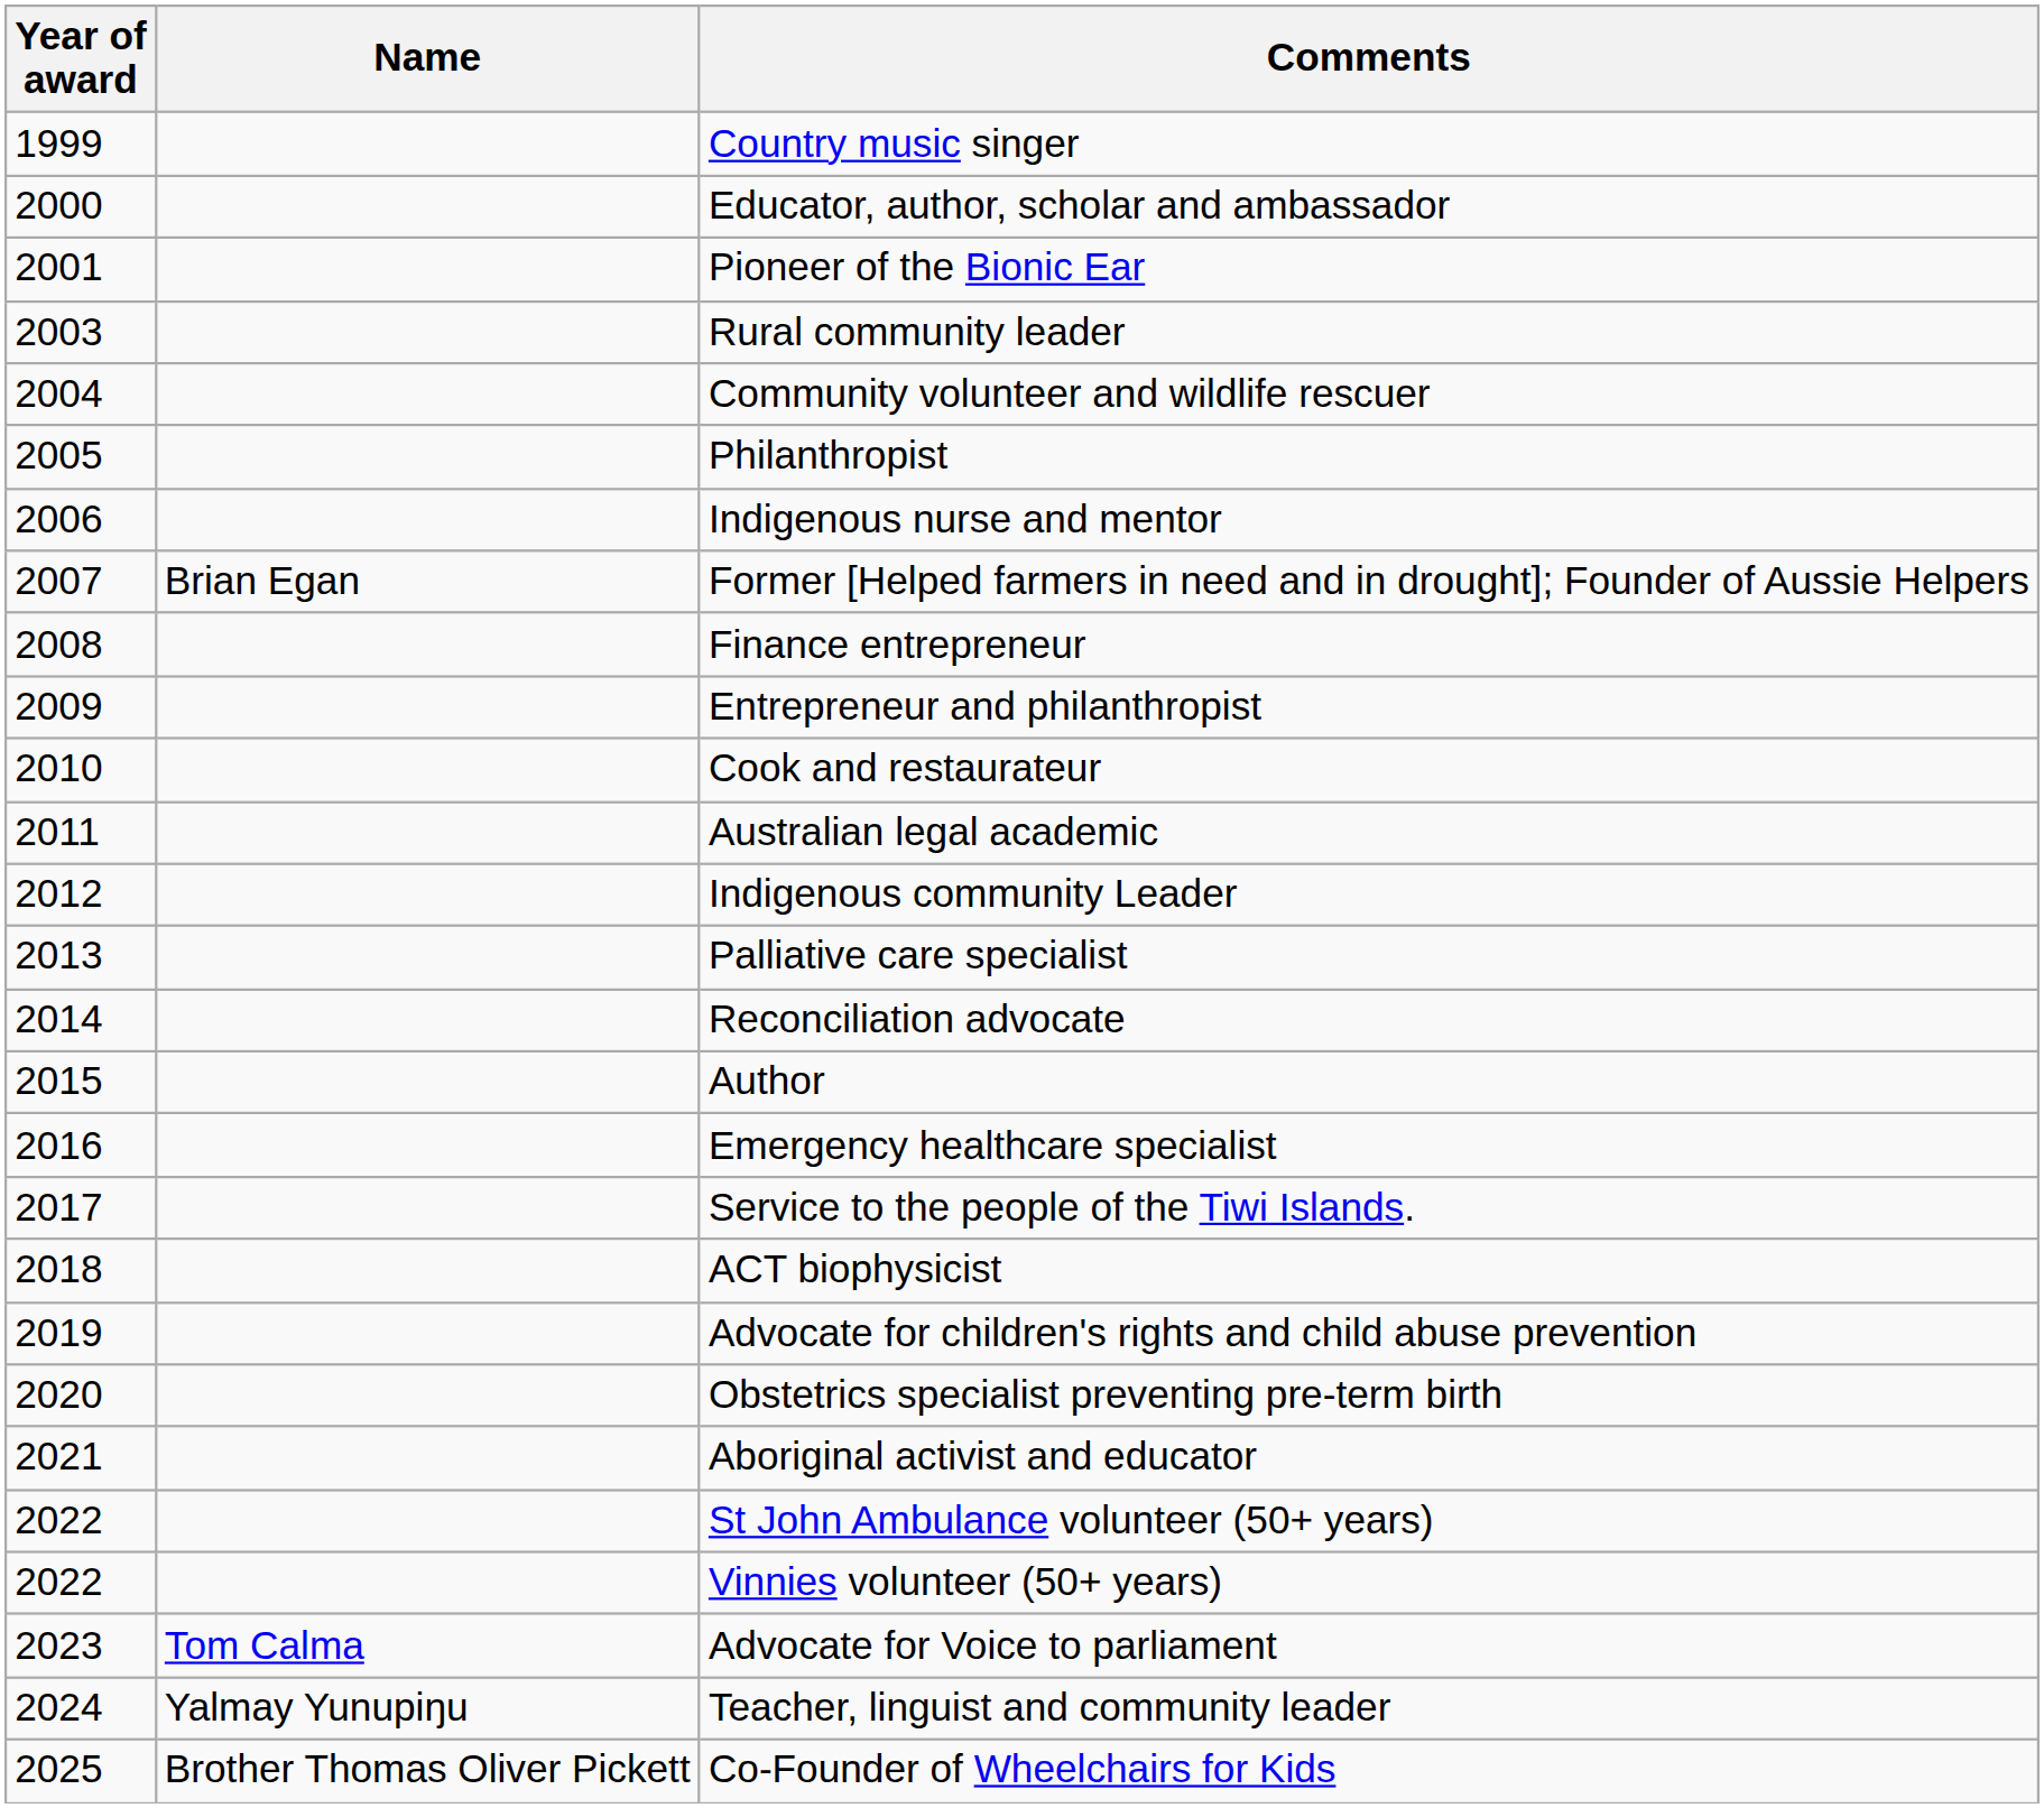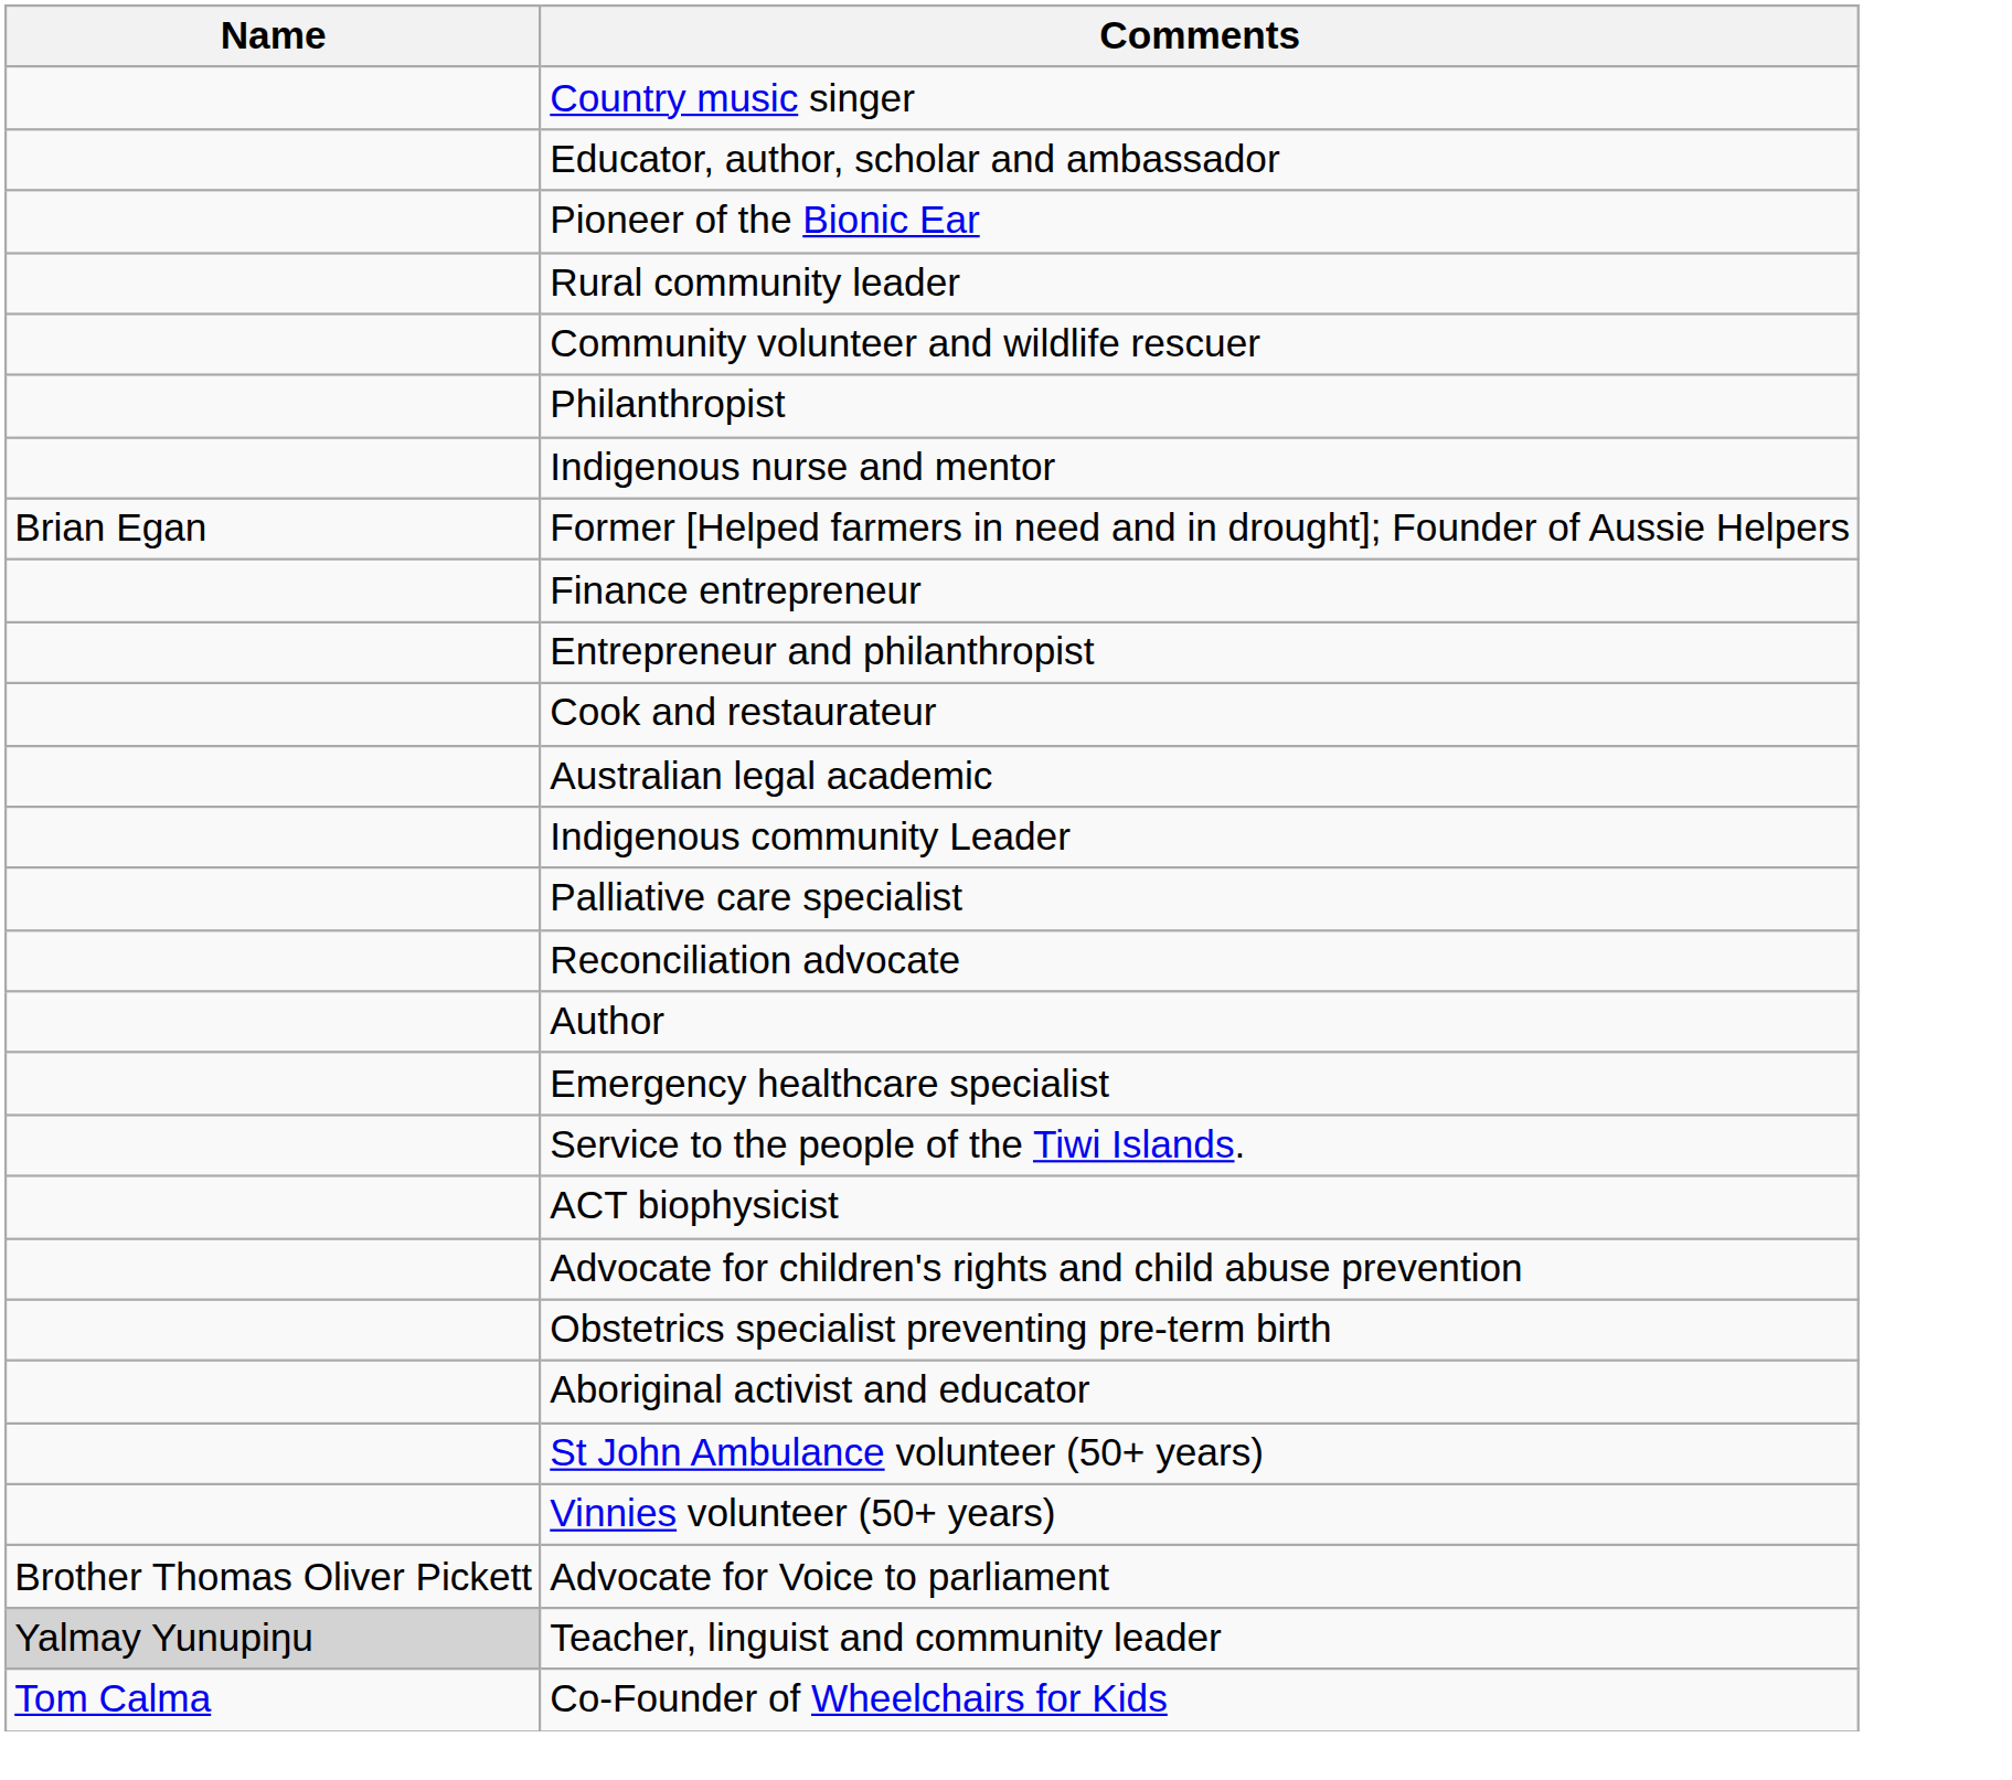- column: Year of award | 1999 | 2000 | 2001 | 2003 | 2004 | 2005 | 2006 | 2007 | 2008 | 2009 | 2010 | 2011 | 2012 | 2013 | 2014 | 2015 | 2016 | 2017 | 2018 | 2019 | 2020 | 2021 | 2022 | 2022 | 2023 | 2024 | 2025
Advocate for Voice to parliament | Name: Tom Calma -> Brother Thomas Oliver Pickett
Teacher, linguist and community leader | Name: no background -> lightgrey background
Co-Founder of Wheelchairs for Kids | Name: Brother Thomas Oliver Pickett -> Tom Calma
